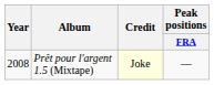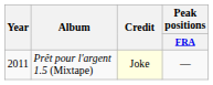Prêt pour l'argent 1.5 (Mixtape) | Year: 2008 -> 2011
